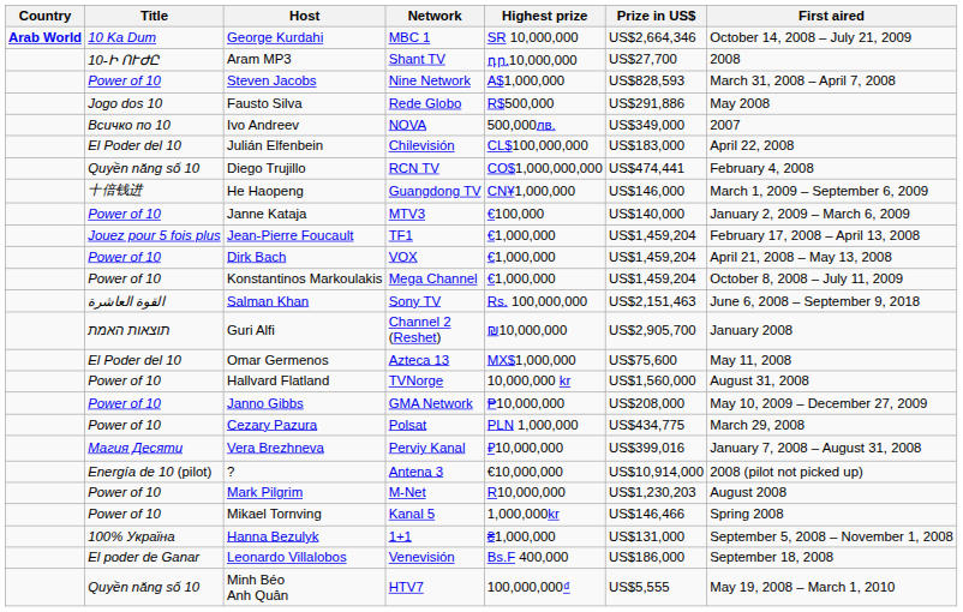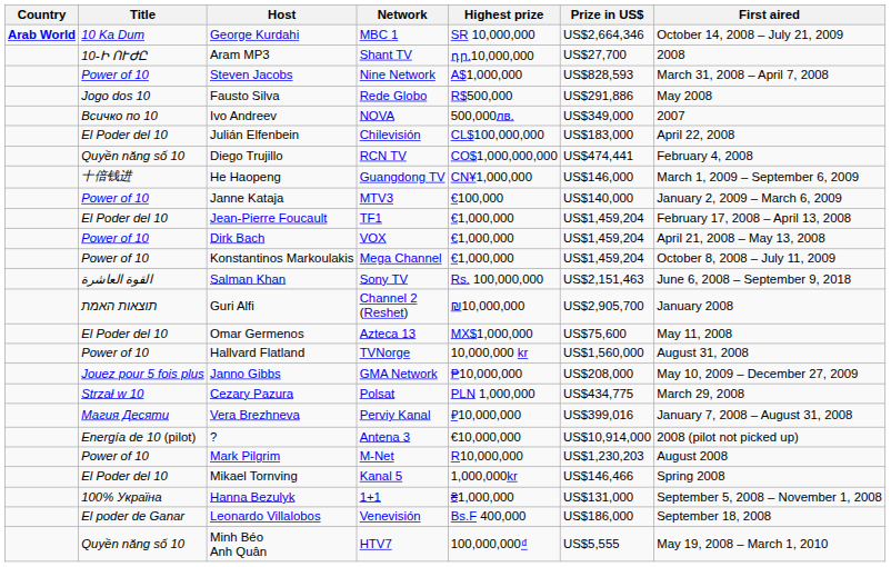Jean-Pierre Foucault | Title: Jouez pour 5 fois plus -> El Poder del 10
Janno Gibbs | Title: Power of 10 -> Jouez pour 5 fois plus
Cezary Pazura | Title: Power of 10 -> Strzał w 10
Mikael Tornving | Title: Power of 10 -> El Poder del 10
